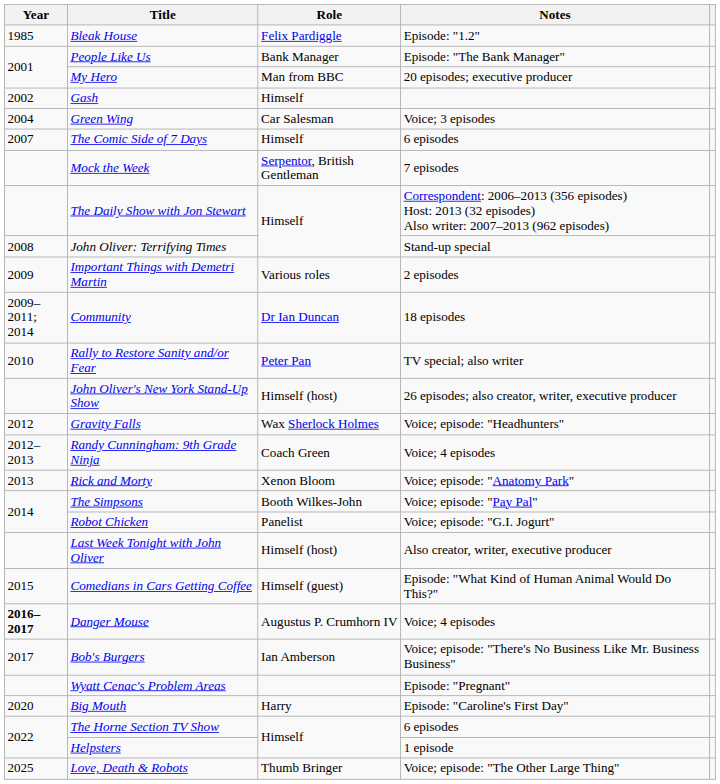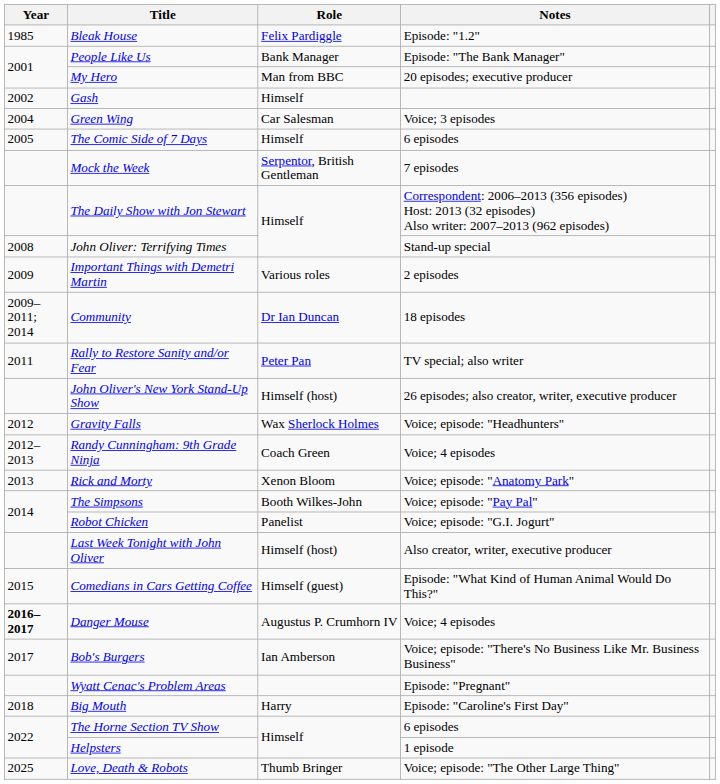The Comic Side of 7 Days | Year: 2007 -> 2005
Rally to Restore Sanity and/or Fear | Year: 2010 -> 2011
Big Mouth | Year: 2020 -> 2018
